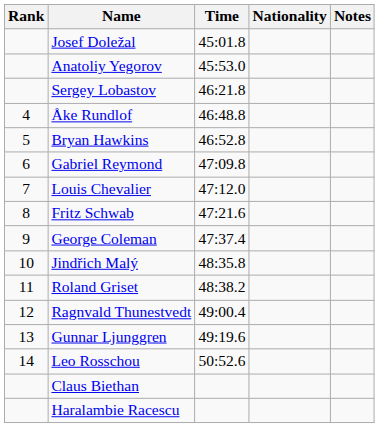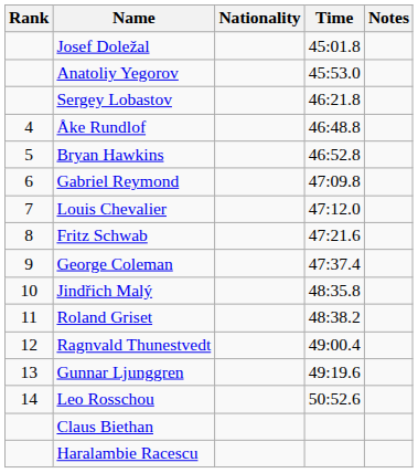columns swapped: Nationality <-> Time
